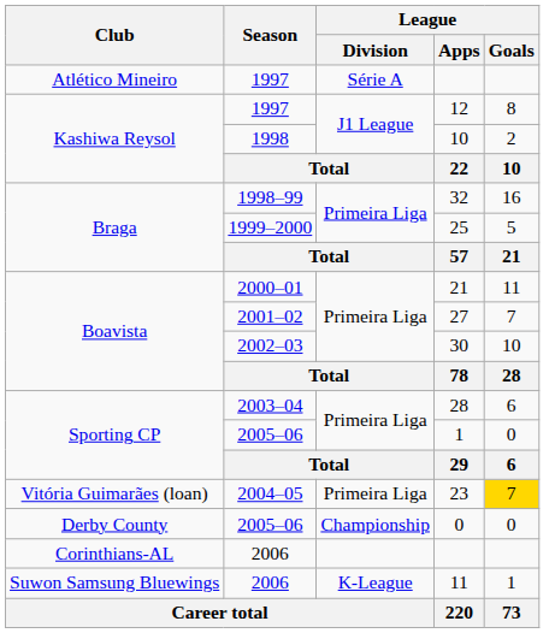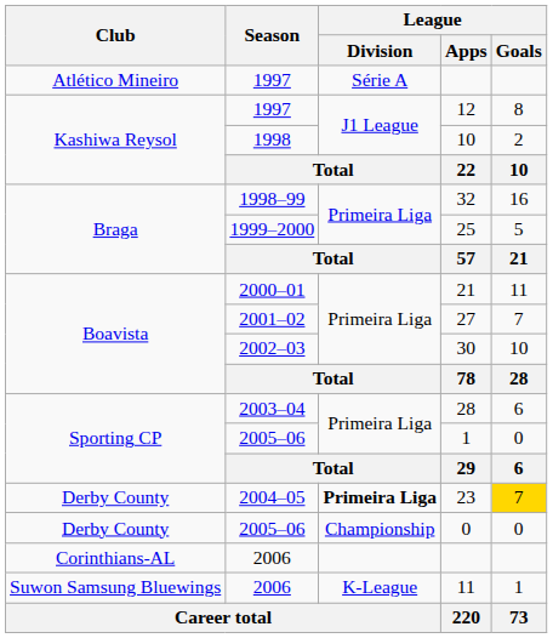23 | Club: Vitória Guimarães (loan) -> Derby County
23 | League / Division: normal -> bold
